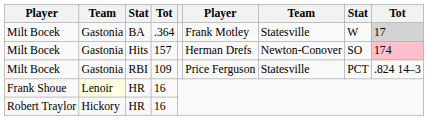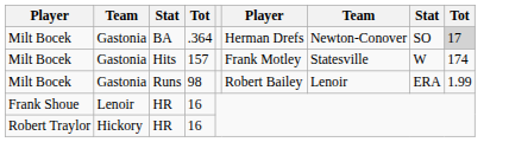BA | column 6: Frank Motley -> Herman Drefs
BA | column 7: Statesville -> Newton-Conover
BA | column 8: W -> SO
Hits | column 6: Herman Drefs -> Frank Motley
Hits | column 7: Newton-Conover -> Statesville
Hits | column 8: SO -> W
Hits | column 9: pink background -> no background
+ row: Milt Bocek | Gastonia | Runs | 98 | Robert Bailey | Lenoir | ERA | 1.99
- row: Milt Bocek | Gastonia | RBI | 109 | Price Ferguson | Statesville | PCT | .824 14–3
Frank Shoue / HR | column 2: lightyellow background -> no background
